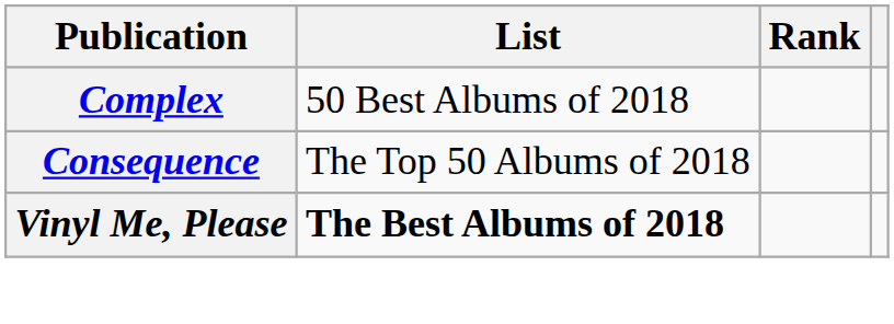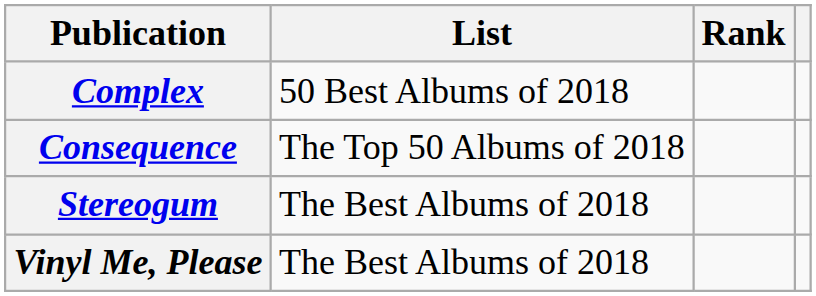+ row: Stereogum | The Best Albums of 2018
Vinyl Me, Please | List: bold -> normal
